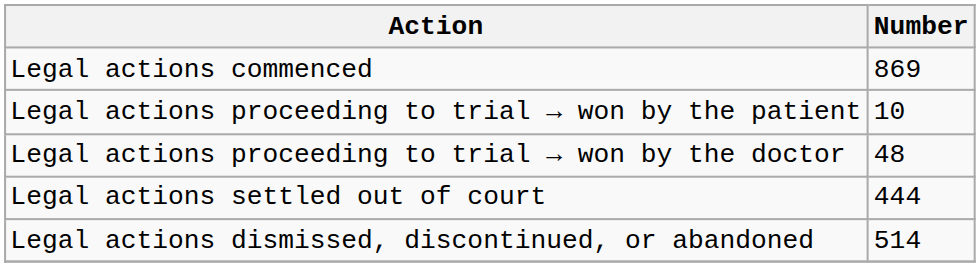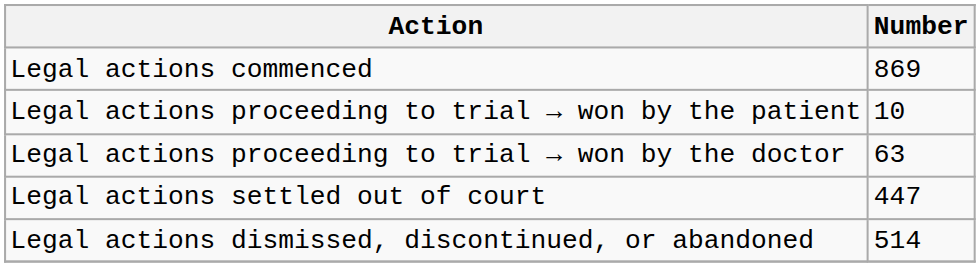Legal actions proceeding to trial → won by the doctor | Number: 48 -> 63
Legal actions settled out of court | Number: 444 -> 447
